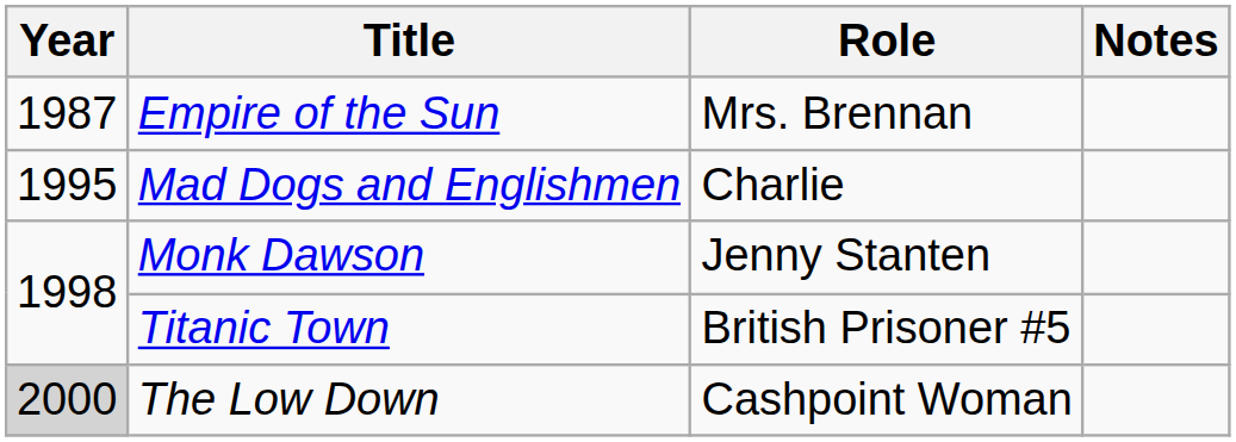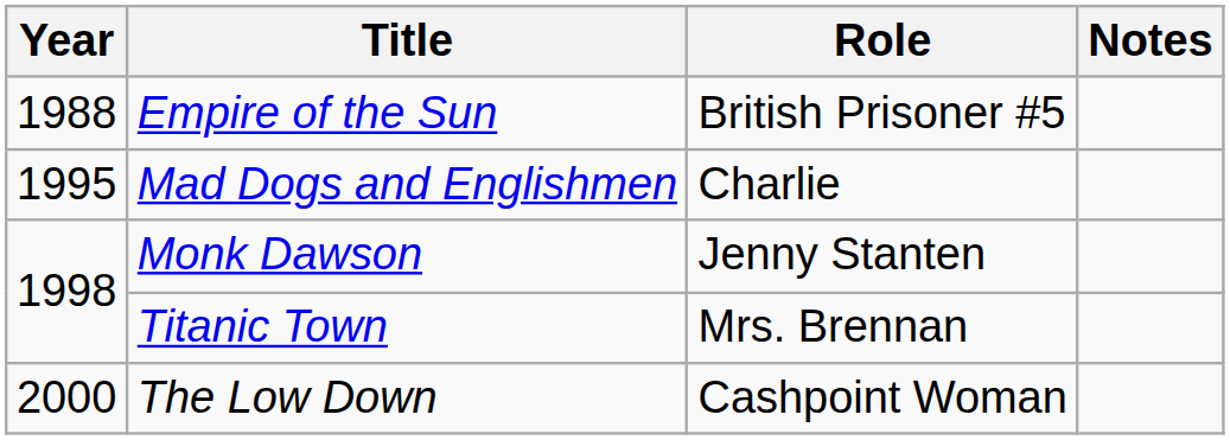Empire of the Sun | Year: 1987 -> 1988
Empire of the Sun | Role: Mrs. Brennan -> British Prisoner #5
Titanic Town | Role: British Prisoner #5 -> Mrs. Brennan
The Low Down | Year: lightgrey background -> no background
